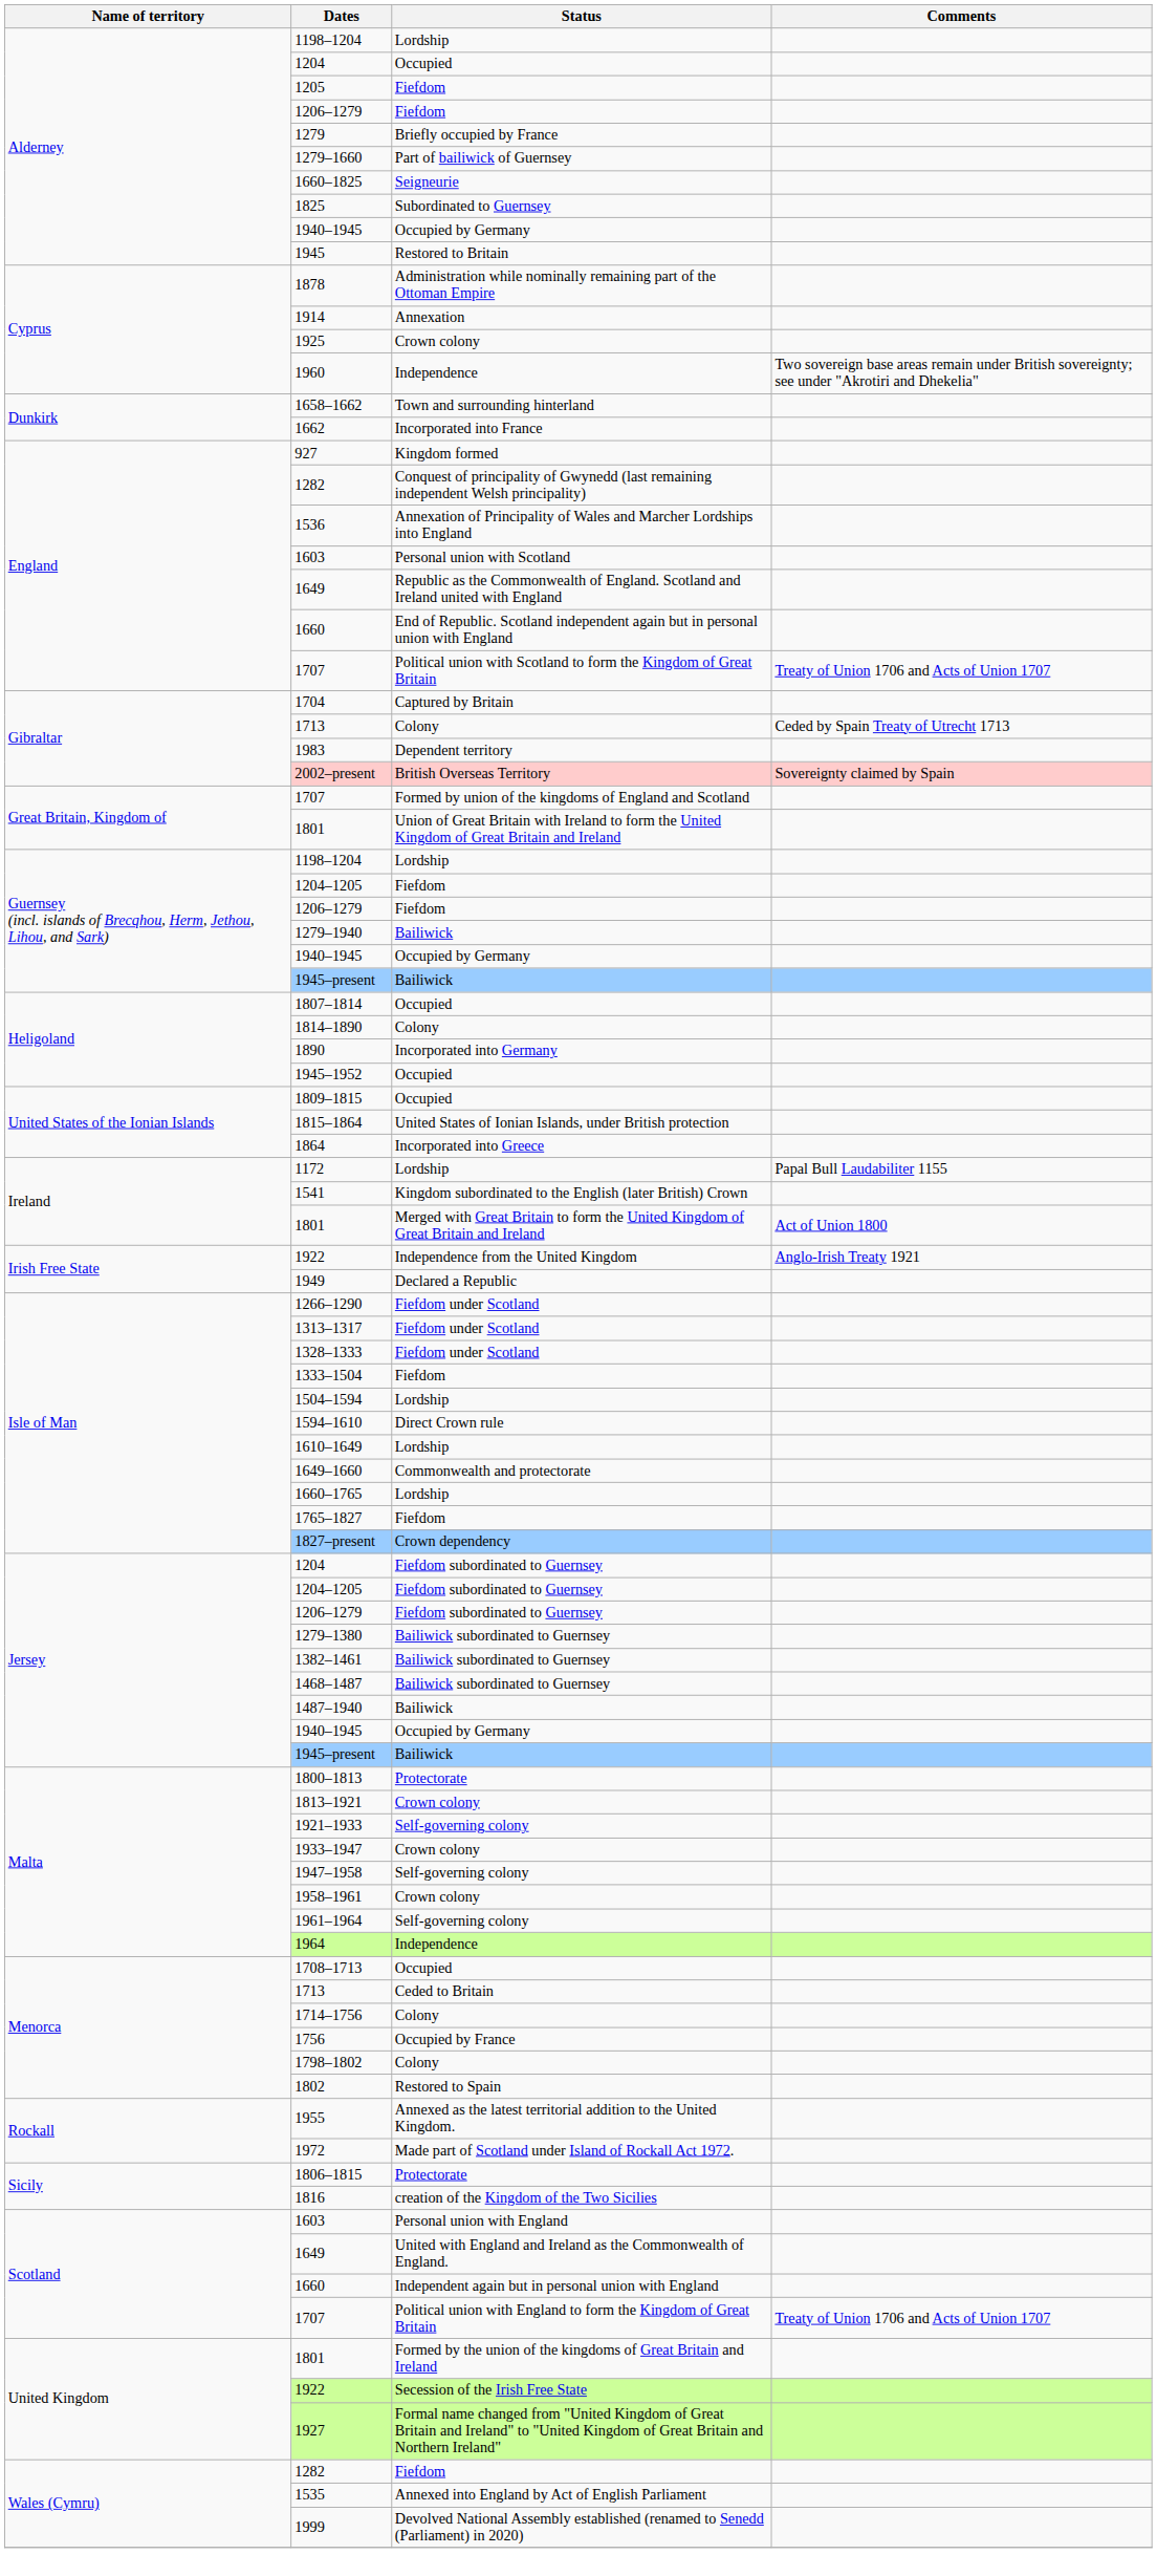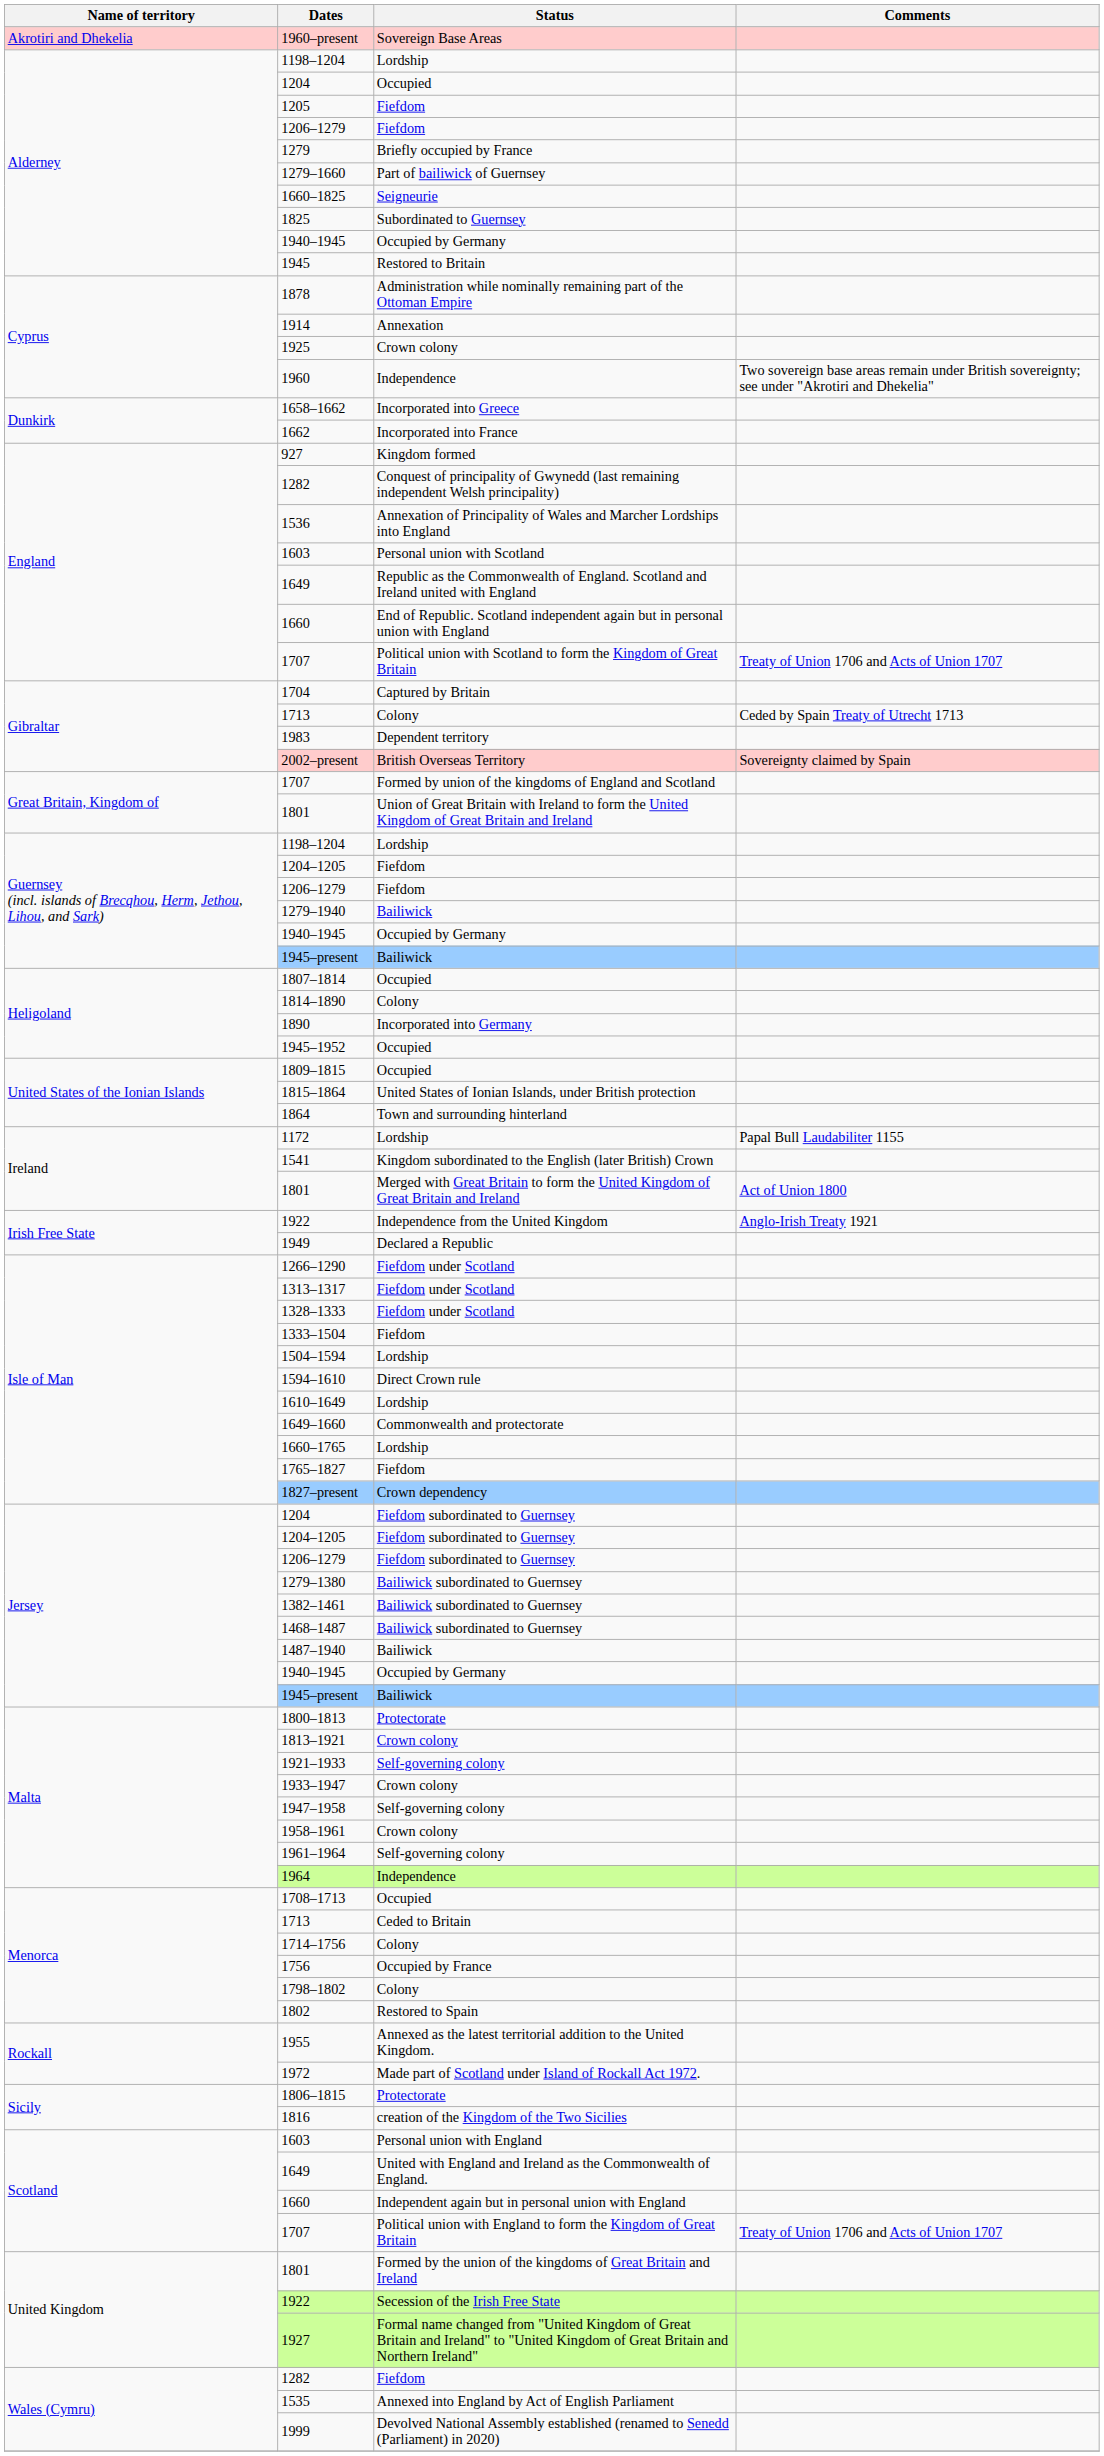+ row: Akrotiri and Dhekelia | 1960–present | Sovereign Base Areas
1658–1662 | Status: Town and surrounding hinterland -> Incorporated into Greece
1864 | Status: Incorporated into Greece -> Town and surrounding hinterland
